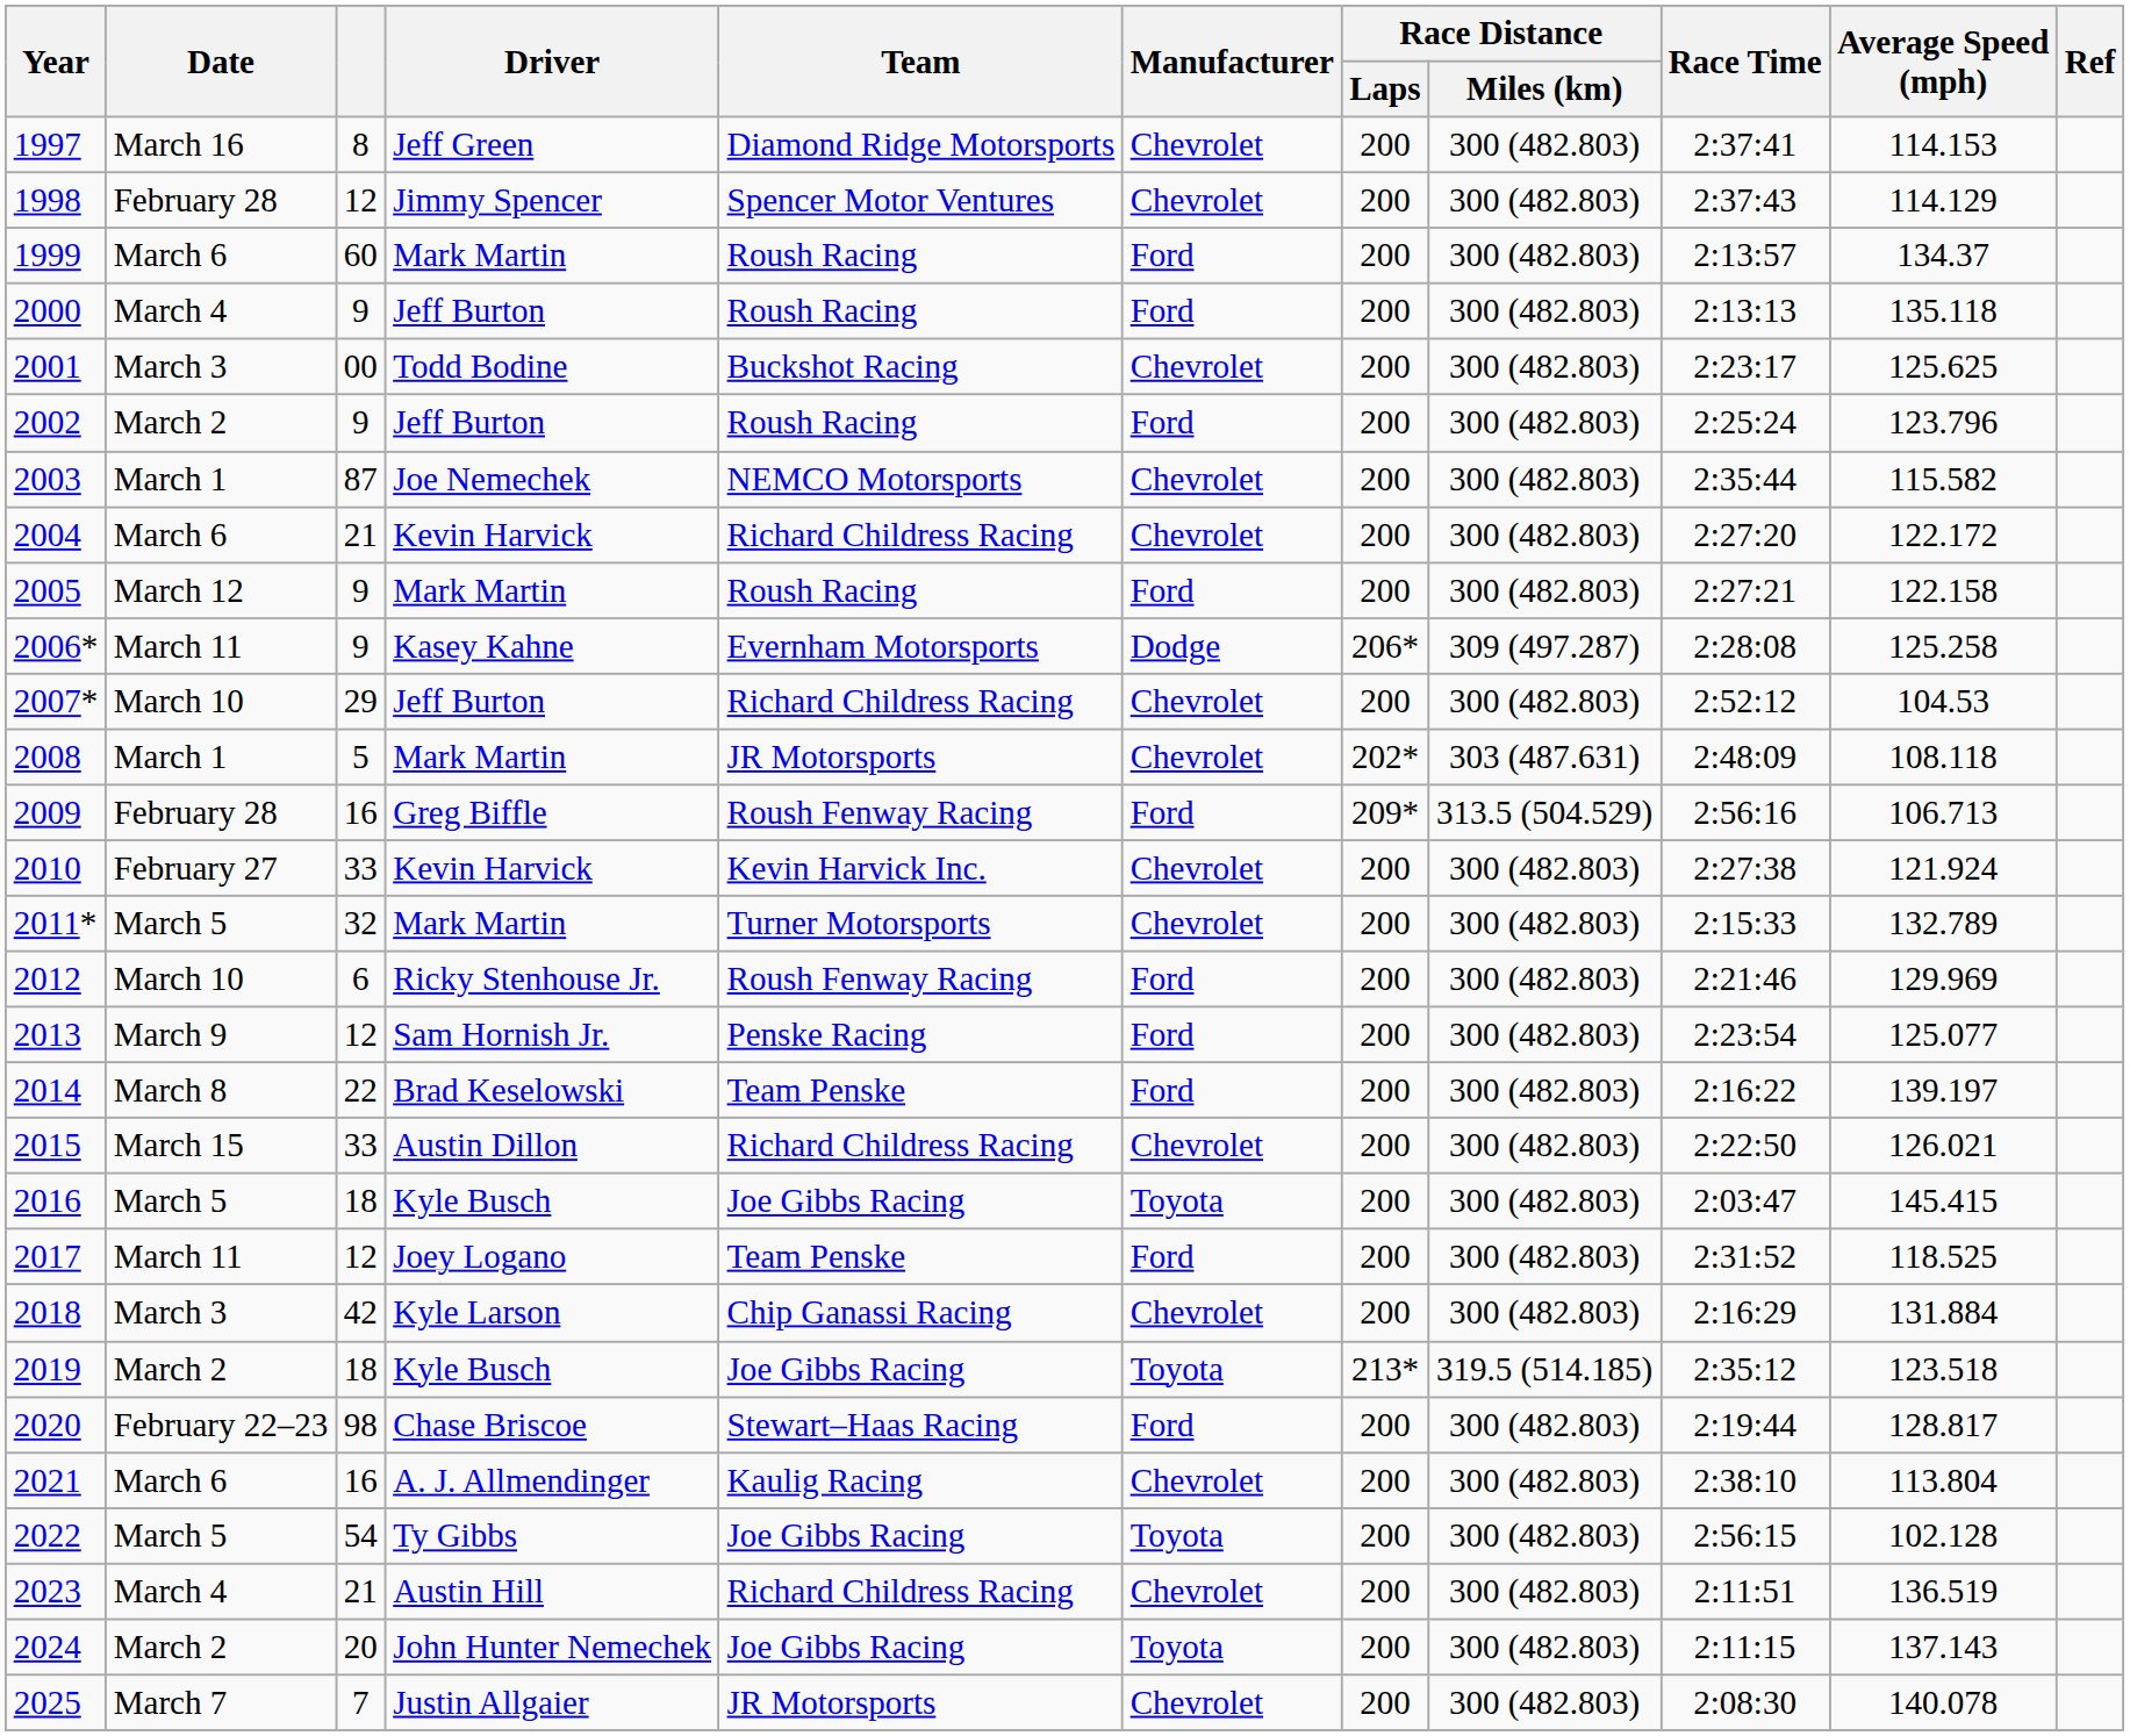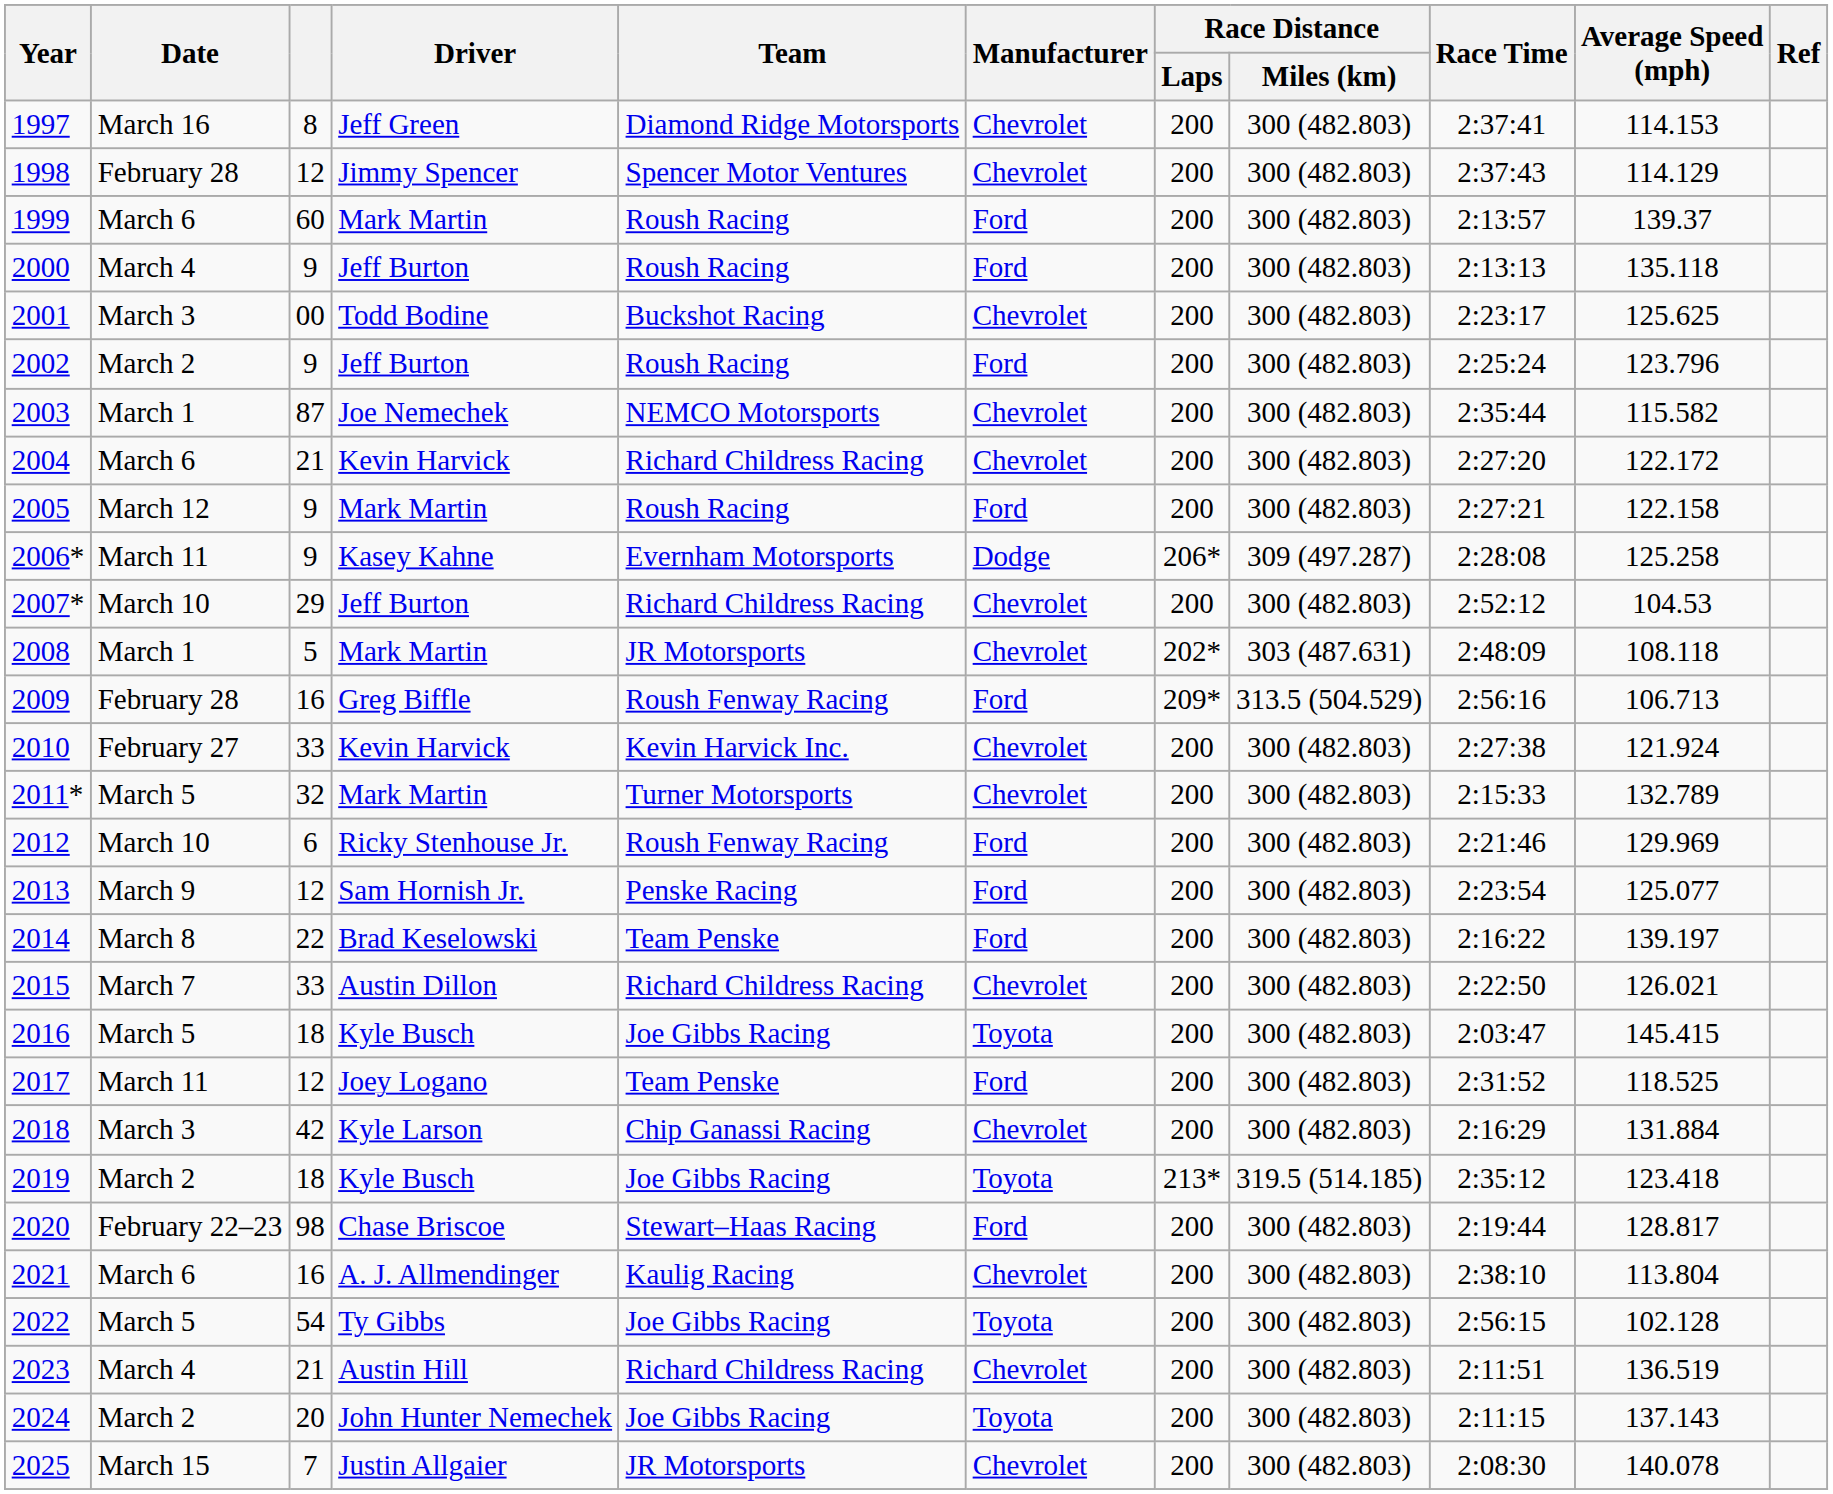1999 | Average Speed (mph): 134.37 -> 139.37
2015 | Date: March 15 -> March 7
2019 | Average Speed (mph): 123.518 -> 123.418
2025 | Date: March 7 -> March 15
